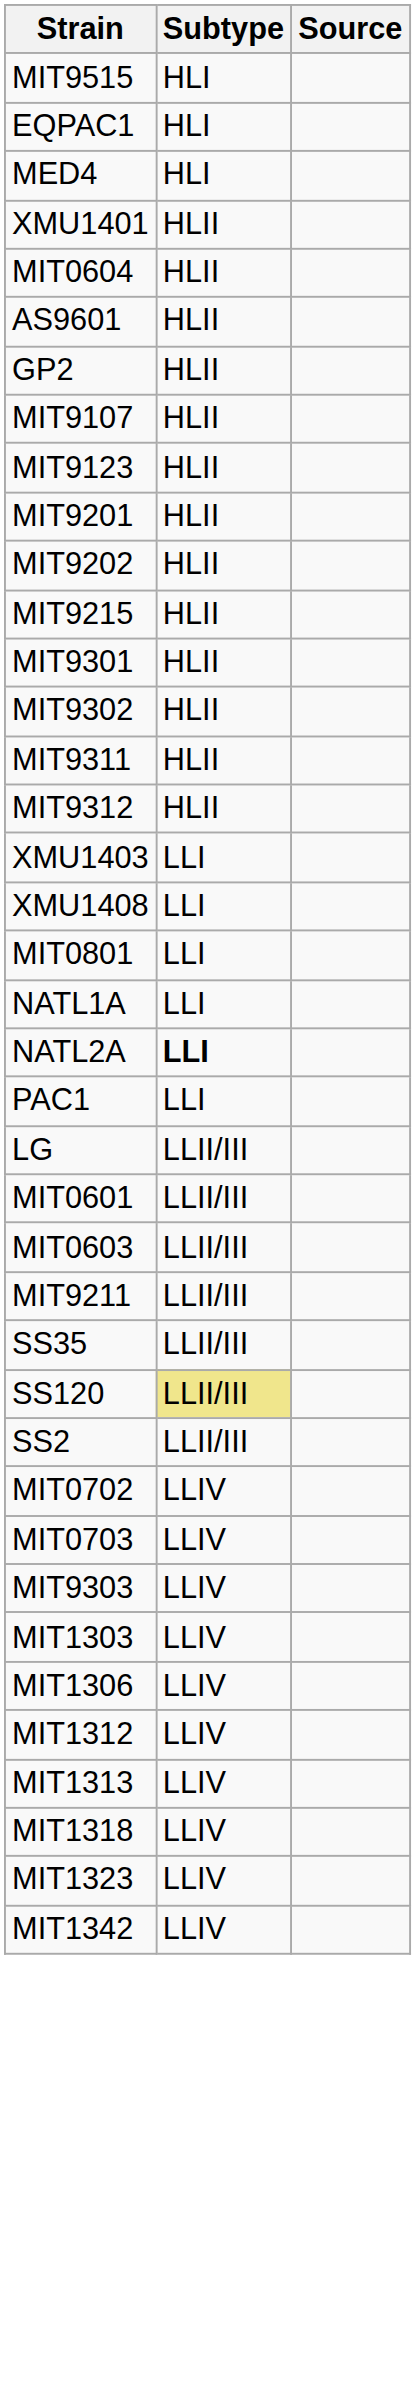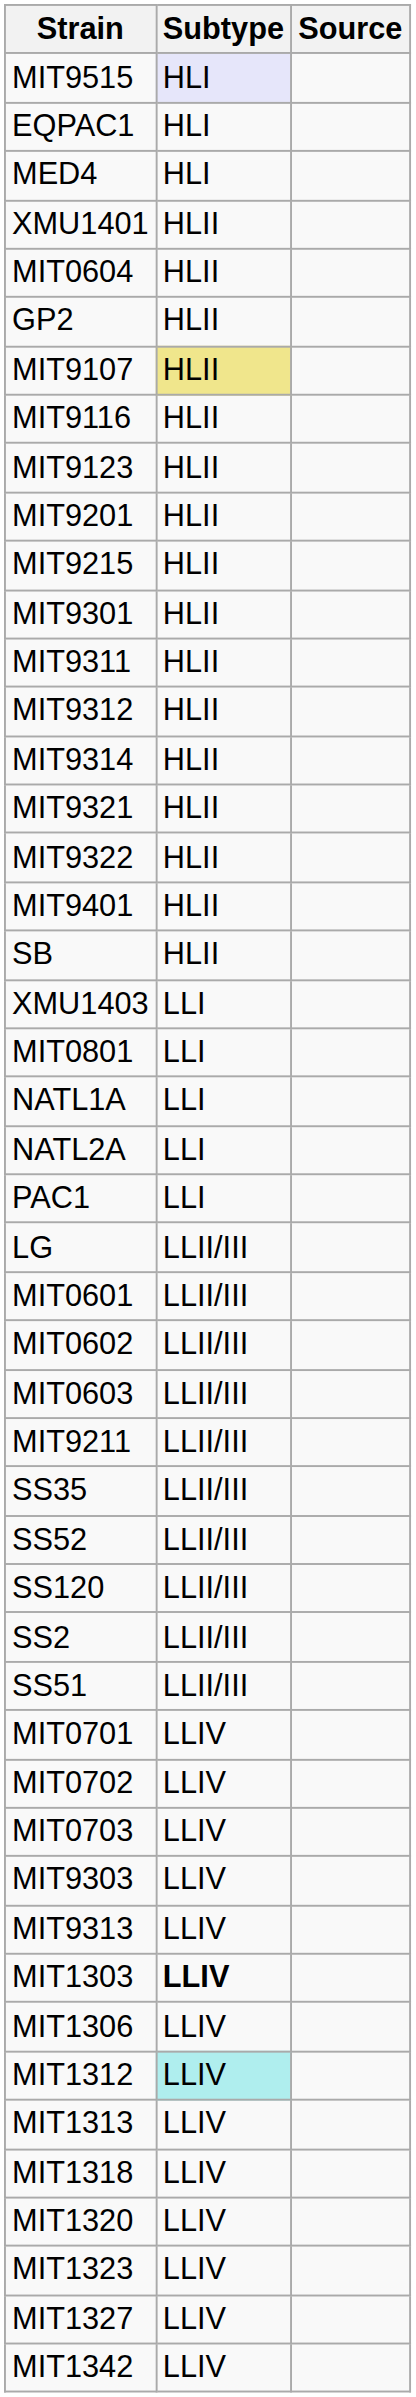MIT9515 | Subtype: no background -> lavender background
- row: AS9601 | HLII
MIT9107 | Subtype: no background -> khaki background
+ row: MIT9116 | HLII
- row: MIT9202 | HLII
- row: MIT9302 | HLII
+ row: MIT9314 | HLII
+ row: MIT9321 | HLII
+ row: MIT9322 | HLII
+ row: MIT9401 | HLII
+ row: SB | HLII
- row: XMU1408 | LLI
NATL2A | Subtype: bold -> normal
+ row: MIT0602 | LLII/III
+ row: SS52 | LLII/III
SS120 | Subtype: khaki background -> no background
+ row: SS51 | LLII/III
+ row: MIT0701 | LLIV
+ row: MIT9313 | LLIV
MIT1303 | Subtype: normal -> bold
MIT1312 | Subtype: no background -> paleturquoise background
+ row: MIT1320 | LLIV
+ row: MIT1327 | LLIV
